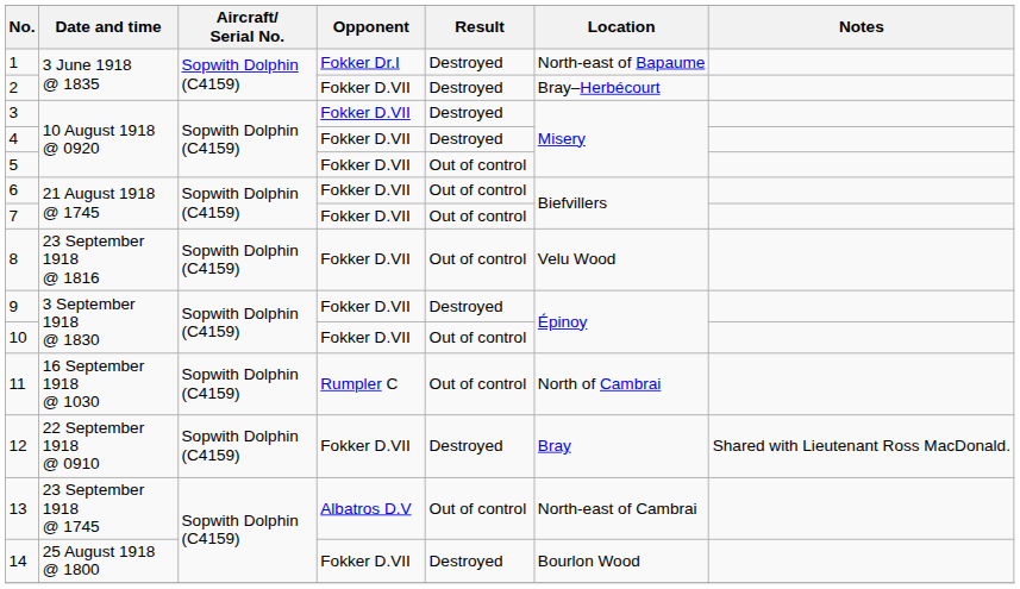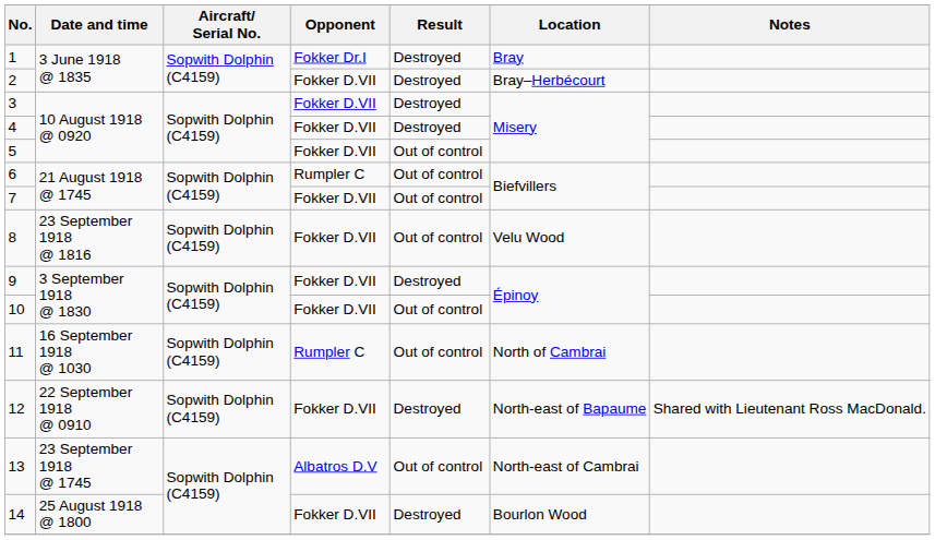1 | Location: North-east of Bapaume -> Bray
6 | Opponent: Fokker D.VII -> Rumpler C
12 | Location: Bray -> North-east of Bapaume
